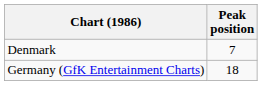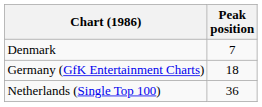+ row: Netherlands (Single Top 100) | 36
